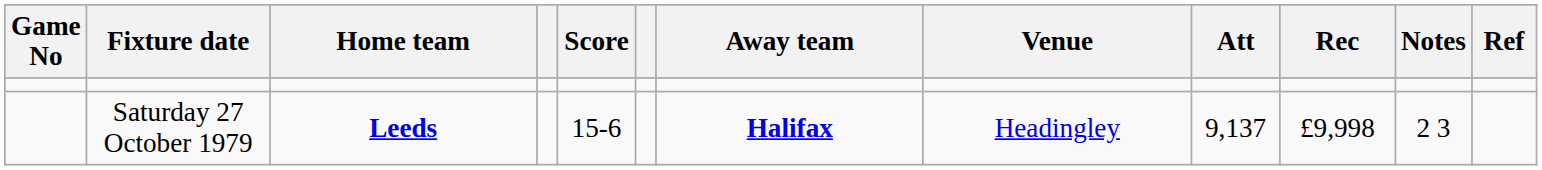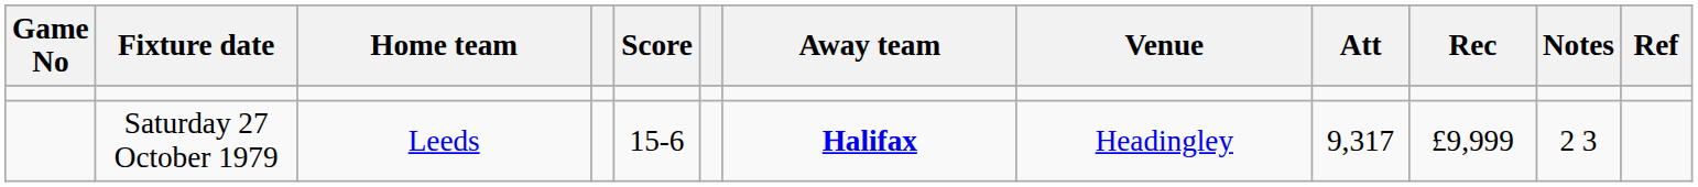Saturday 27 October 1979 | Home team: bold -> normal
Saturday 27 October 1979 | Att: 9,137 -> 9,317
Saturday 27 October 1979 | Rec: £9,998 -> £9,999
